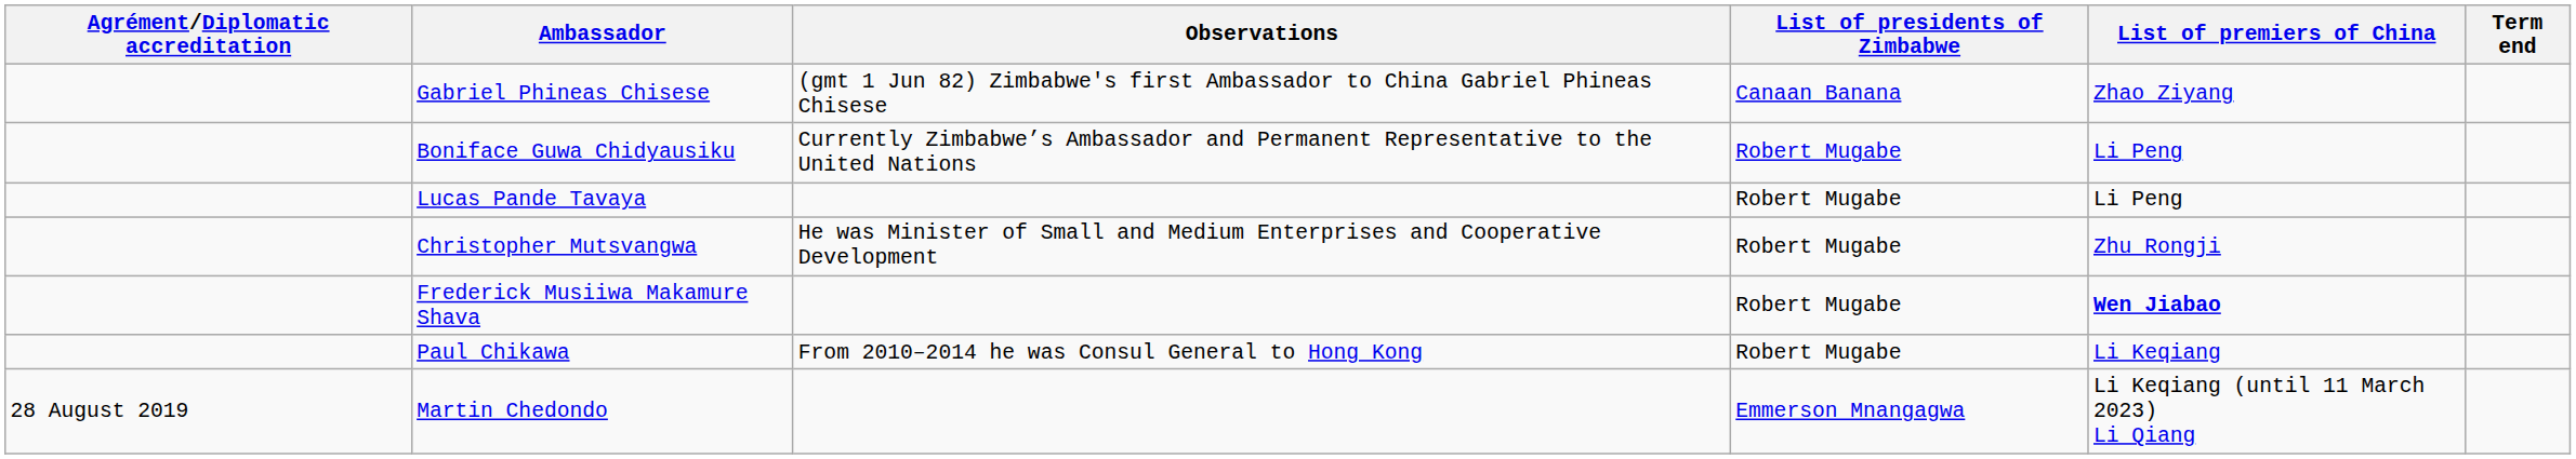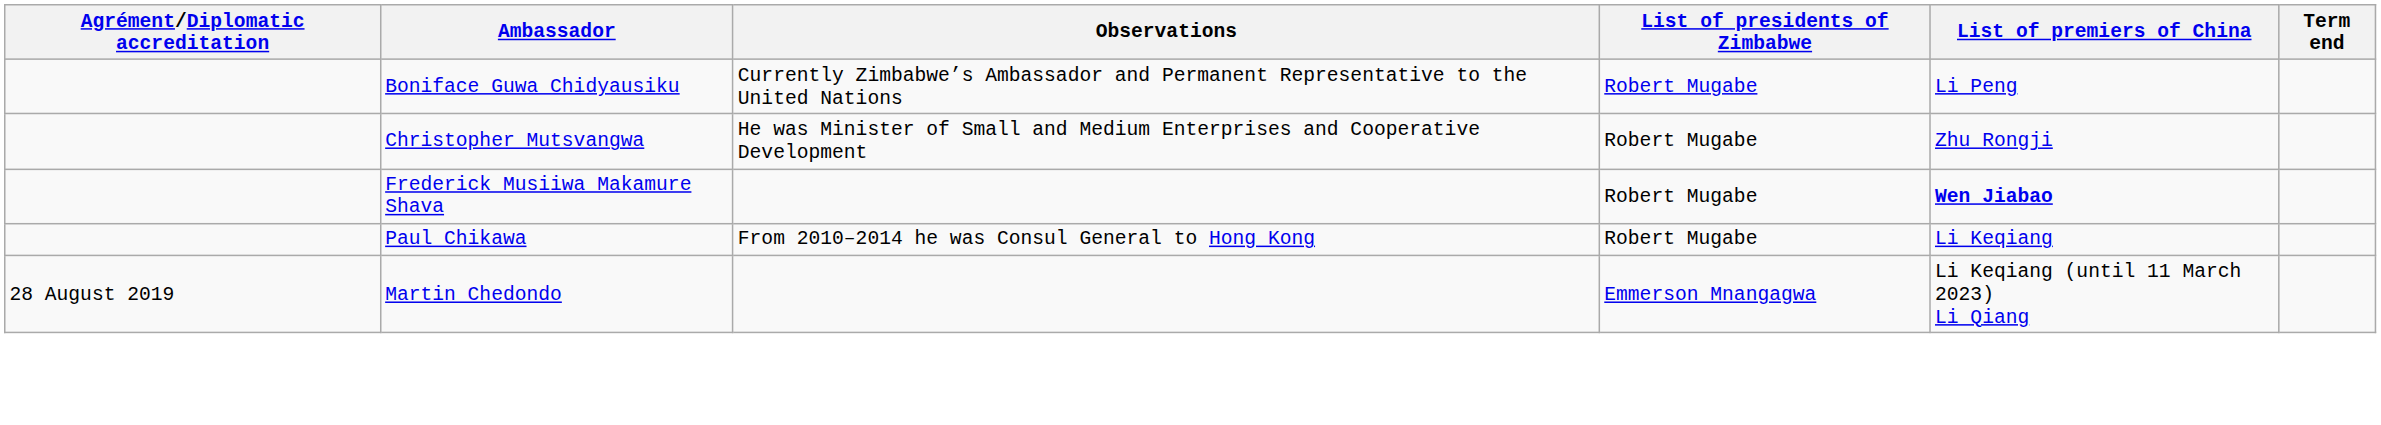- row: Gabriel Phineas Chisese | (gmt 1 Jun 82) Zimbabwe's first Ambassador to China Gabriel Phineas Chisese | Canaan Banana | Zhao Ziyang
- row: Lucas Pande Tavaya | Robert Mugabe | Li Peng
